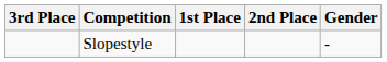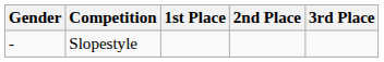columns swapped: Gender <-> 3rd Place
